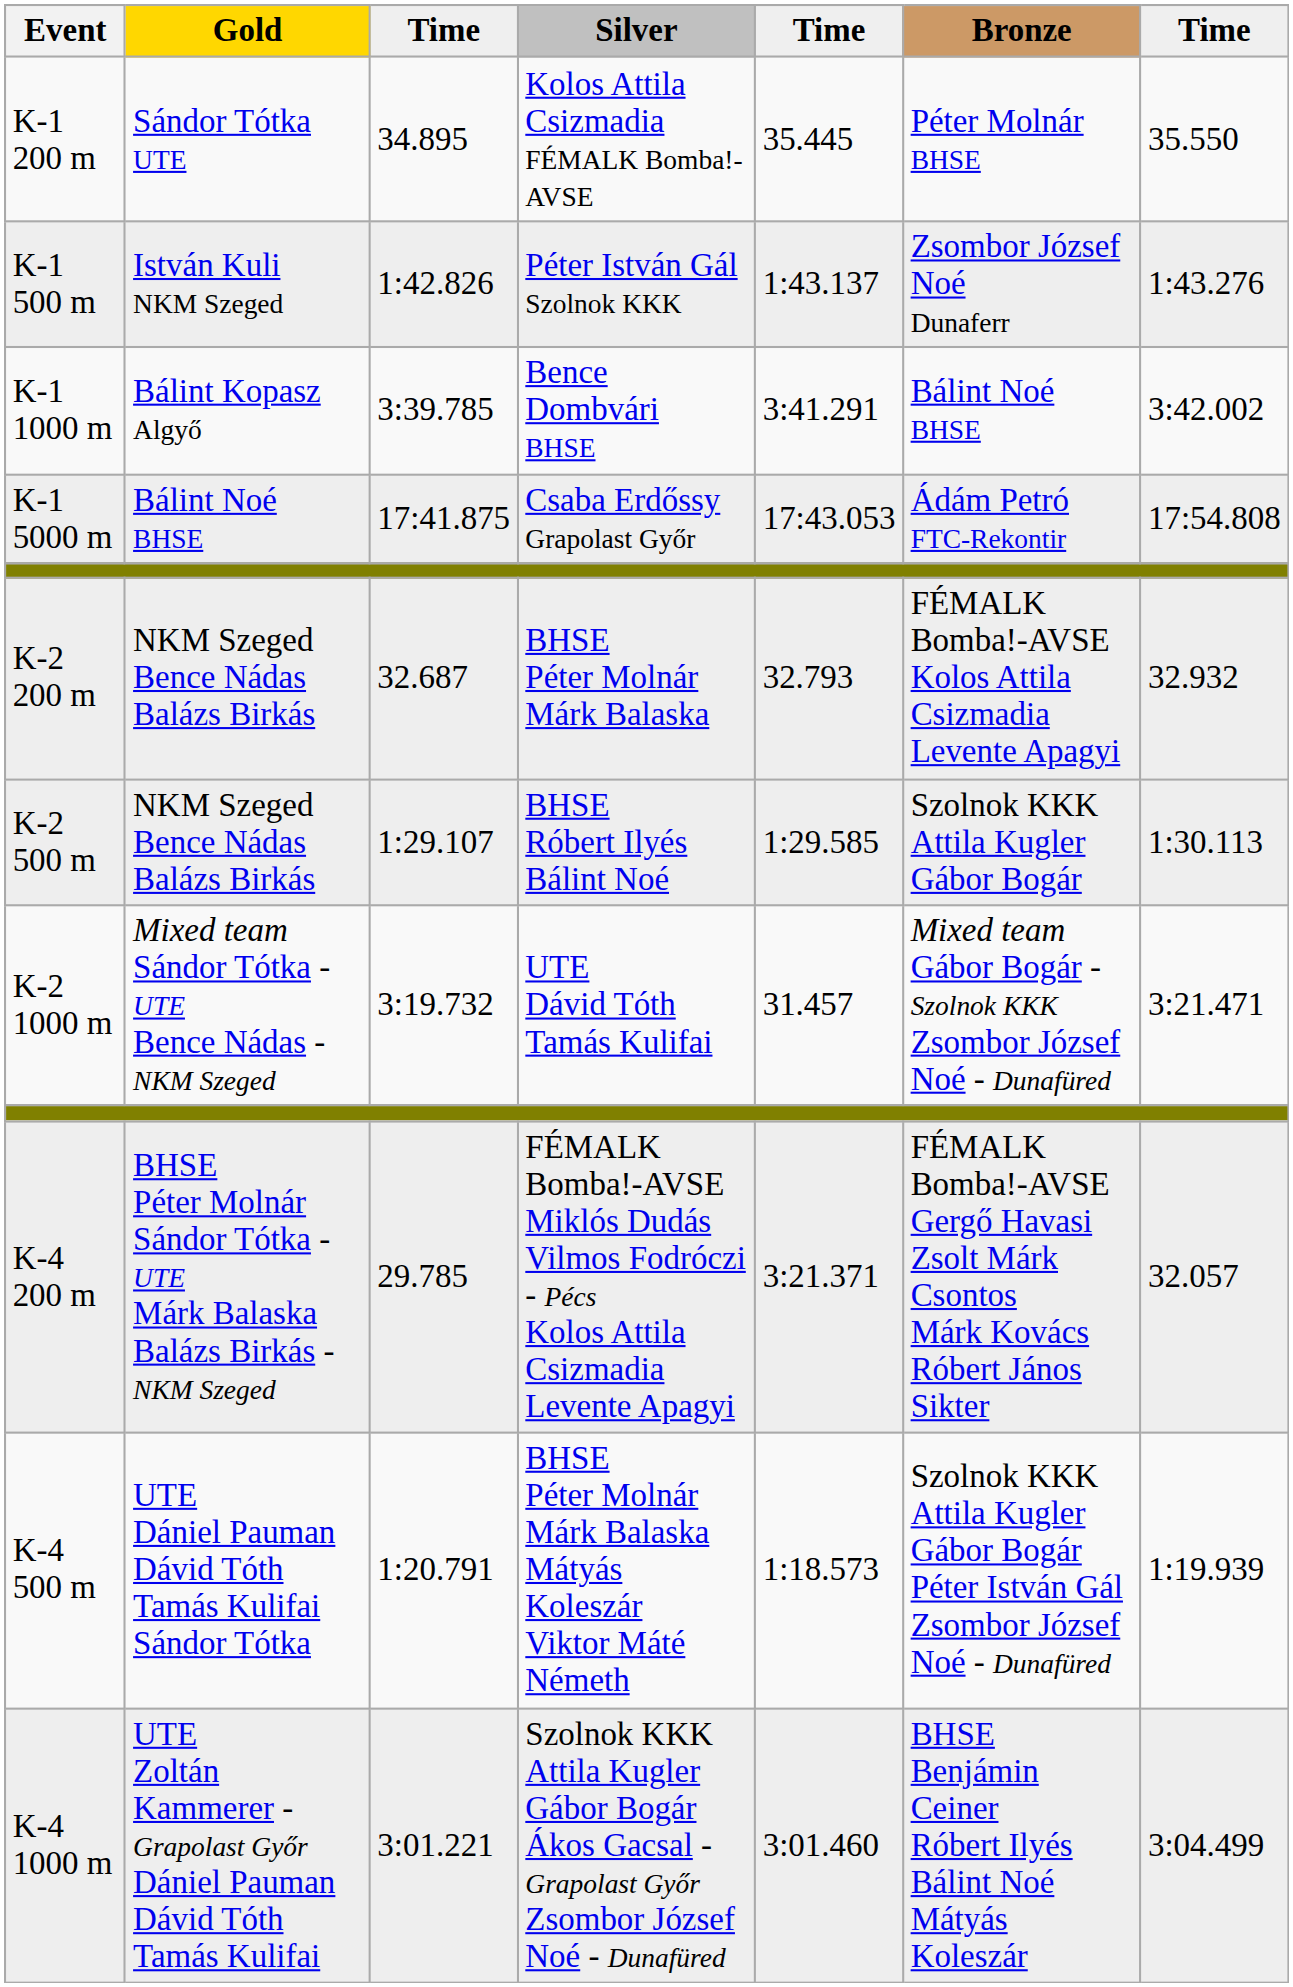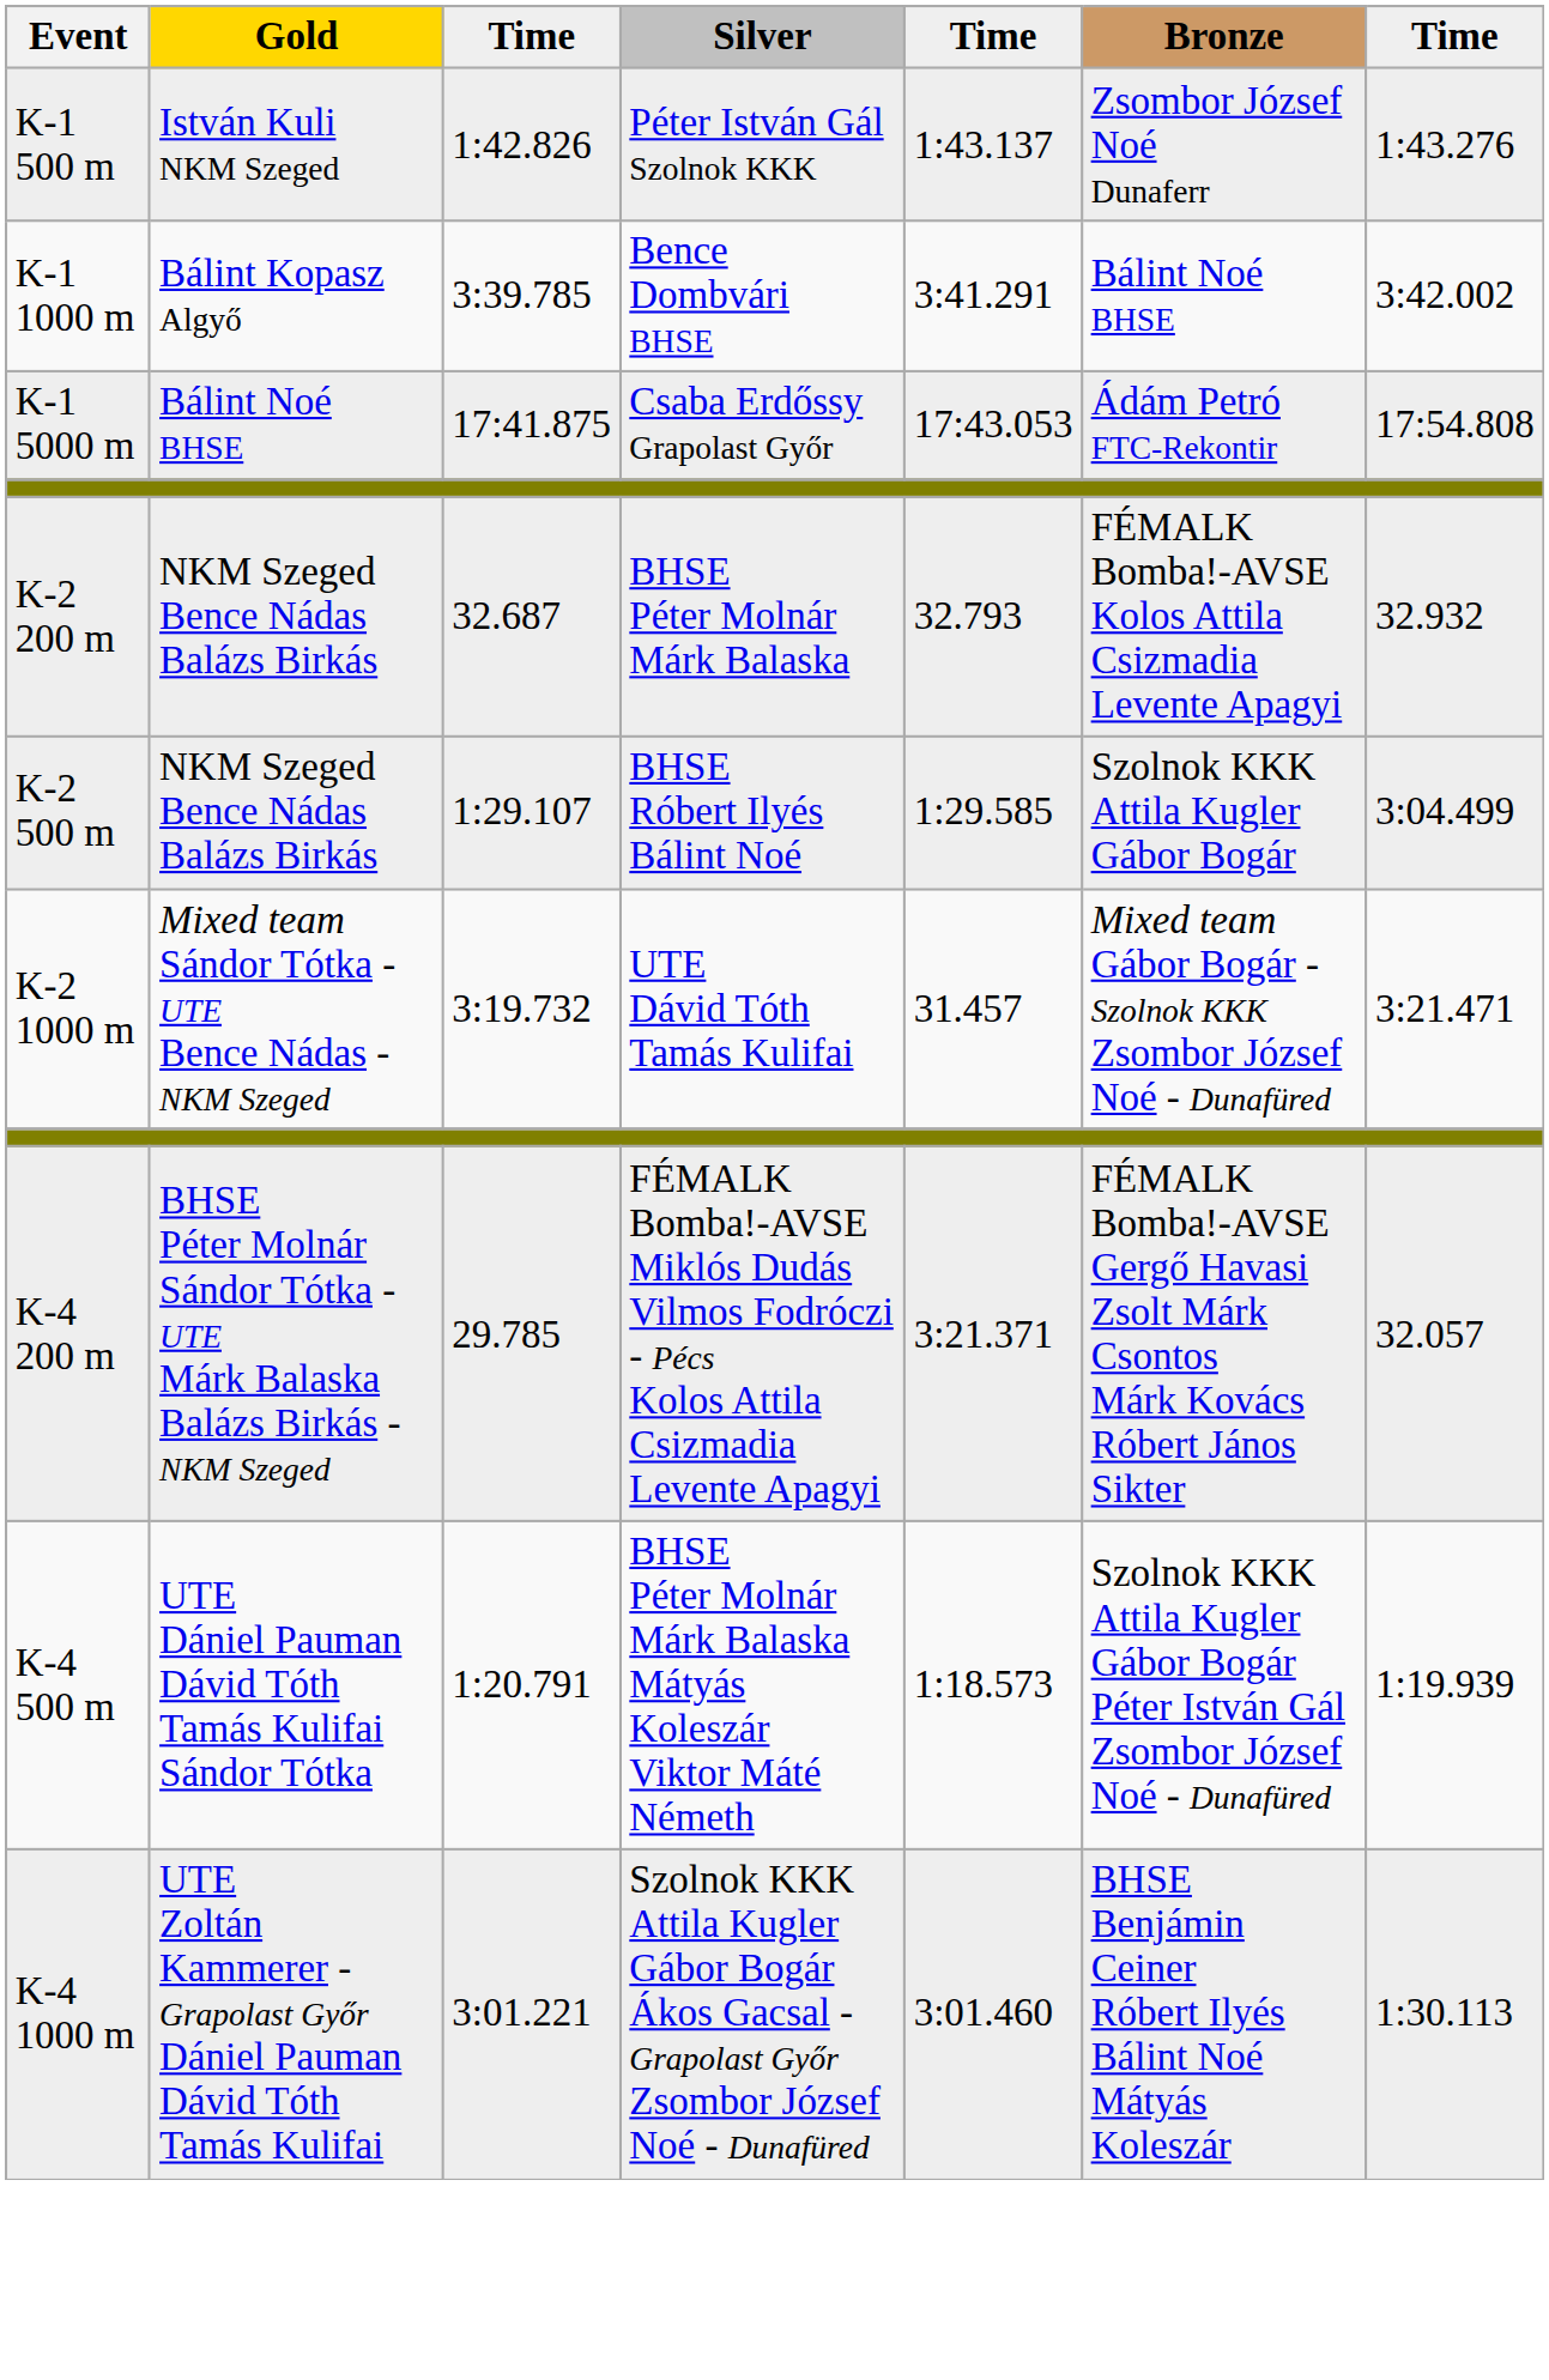- row: K-1 200 m | Sándor Tótka UTE | 34.895 | Kolos Attila Csizmadia FÉMALK Bomba!-AVSE | 35.445 | Péter Molnár BHSE | 35.550
K-2 500 m | column 7: 1:30.113 -> 3:04.499
K-4 1000 m | column 7: 3:04.499 -> 1:30.113
